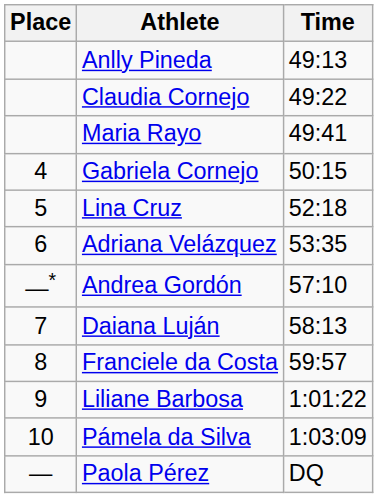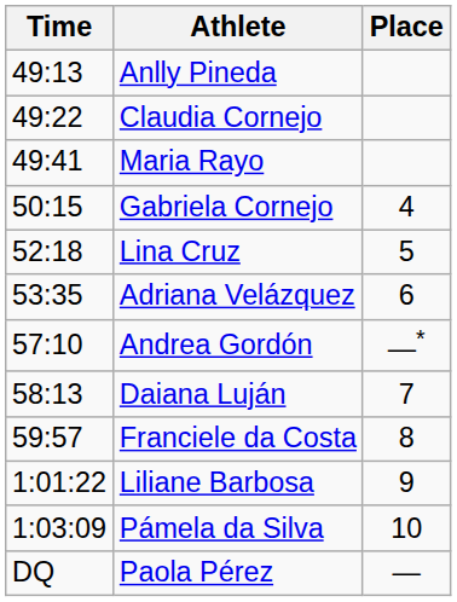columns swapped: Place <-> Time
